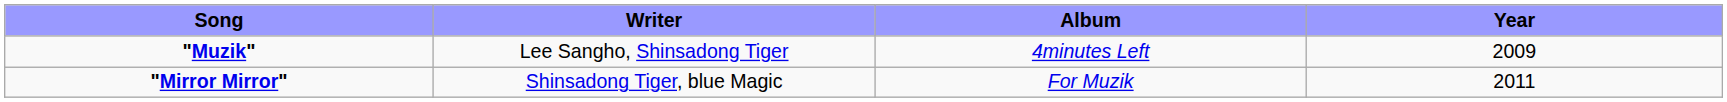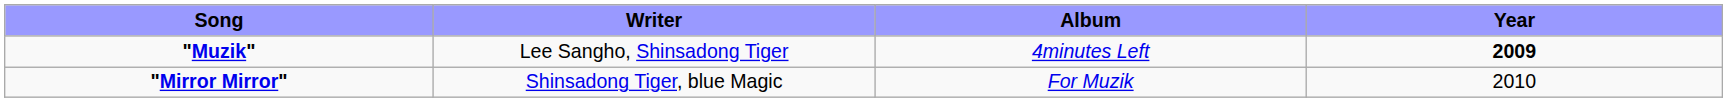"Muzik" | Year: normal -> bold
"Mirror Mirror" | Year: 2011 -> 2010
